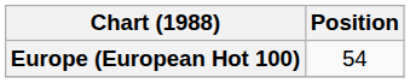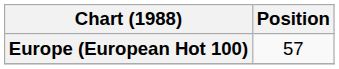Europe (European Hot 100) | Position: 54 -> 57
